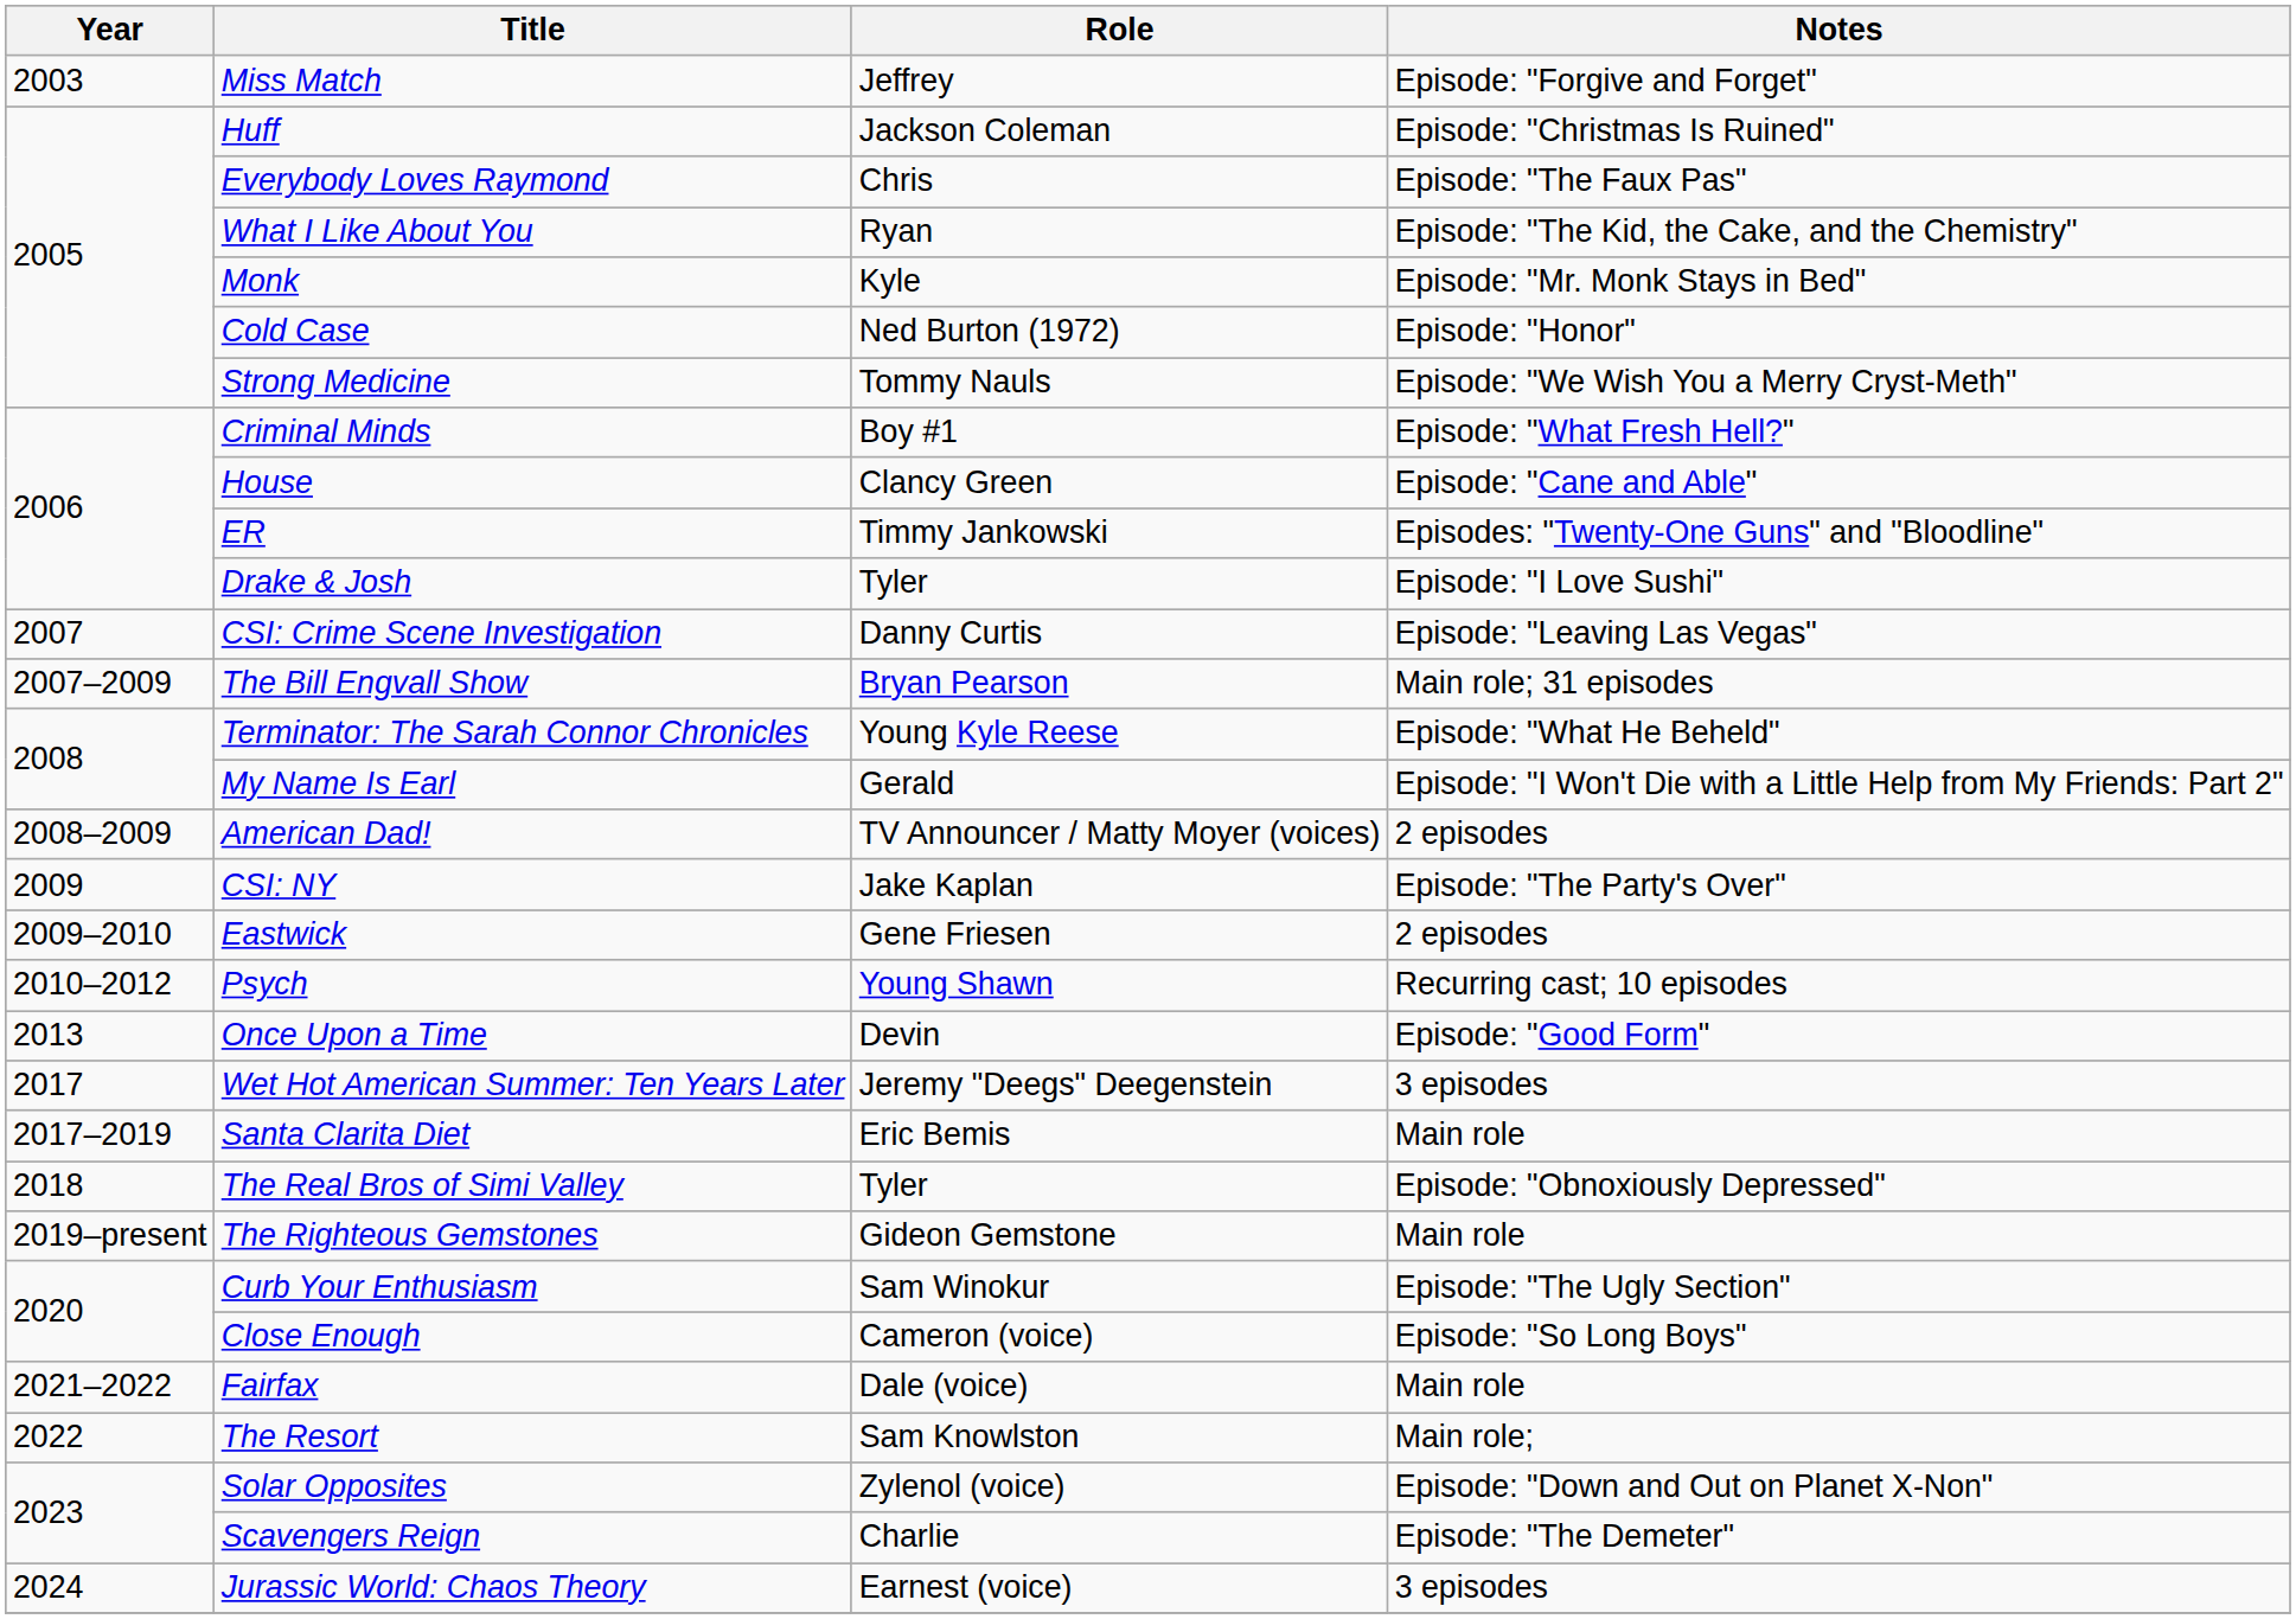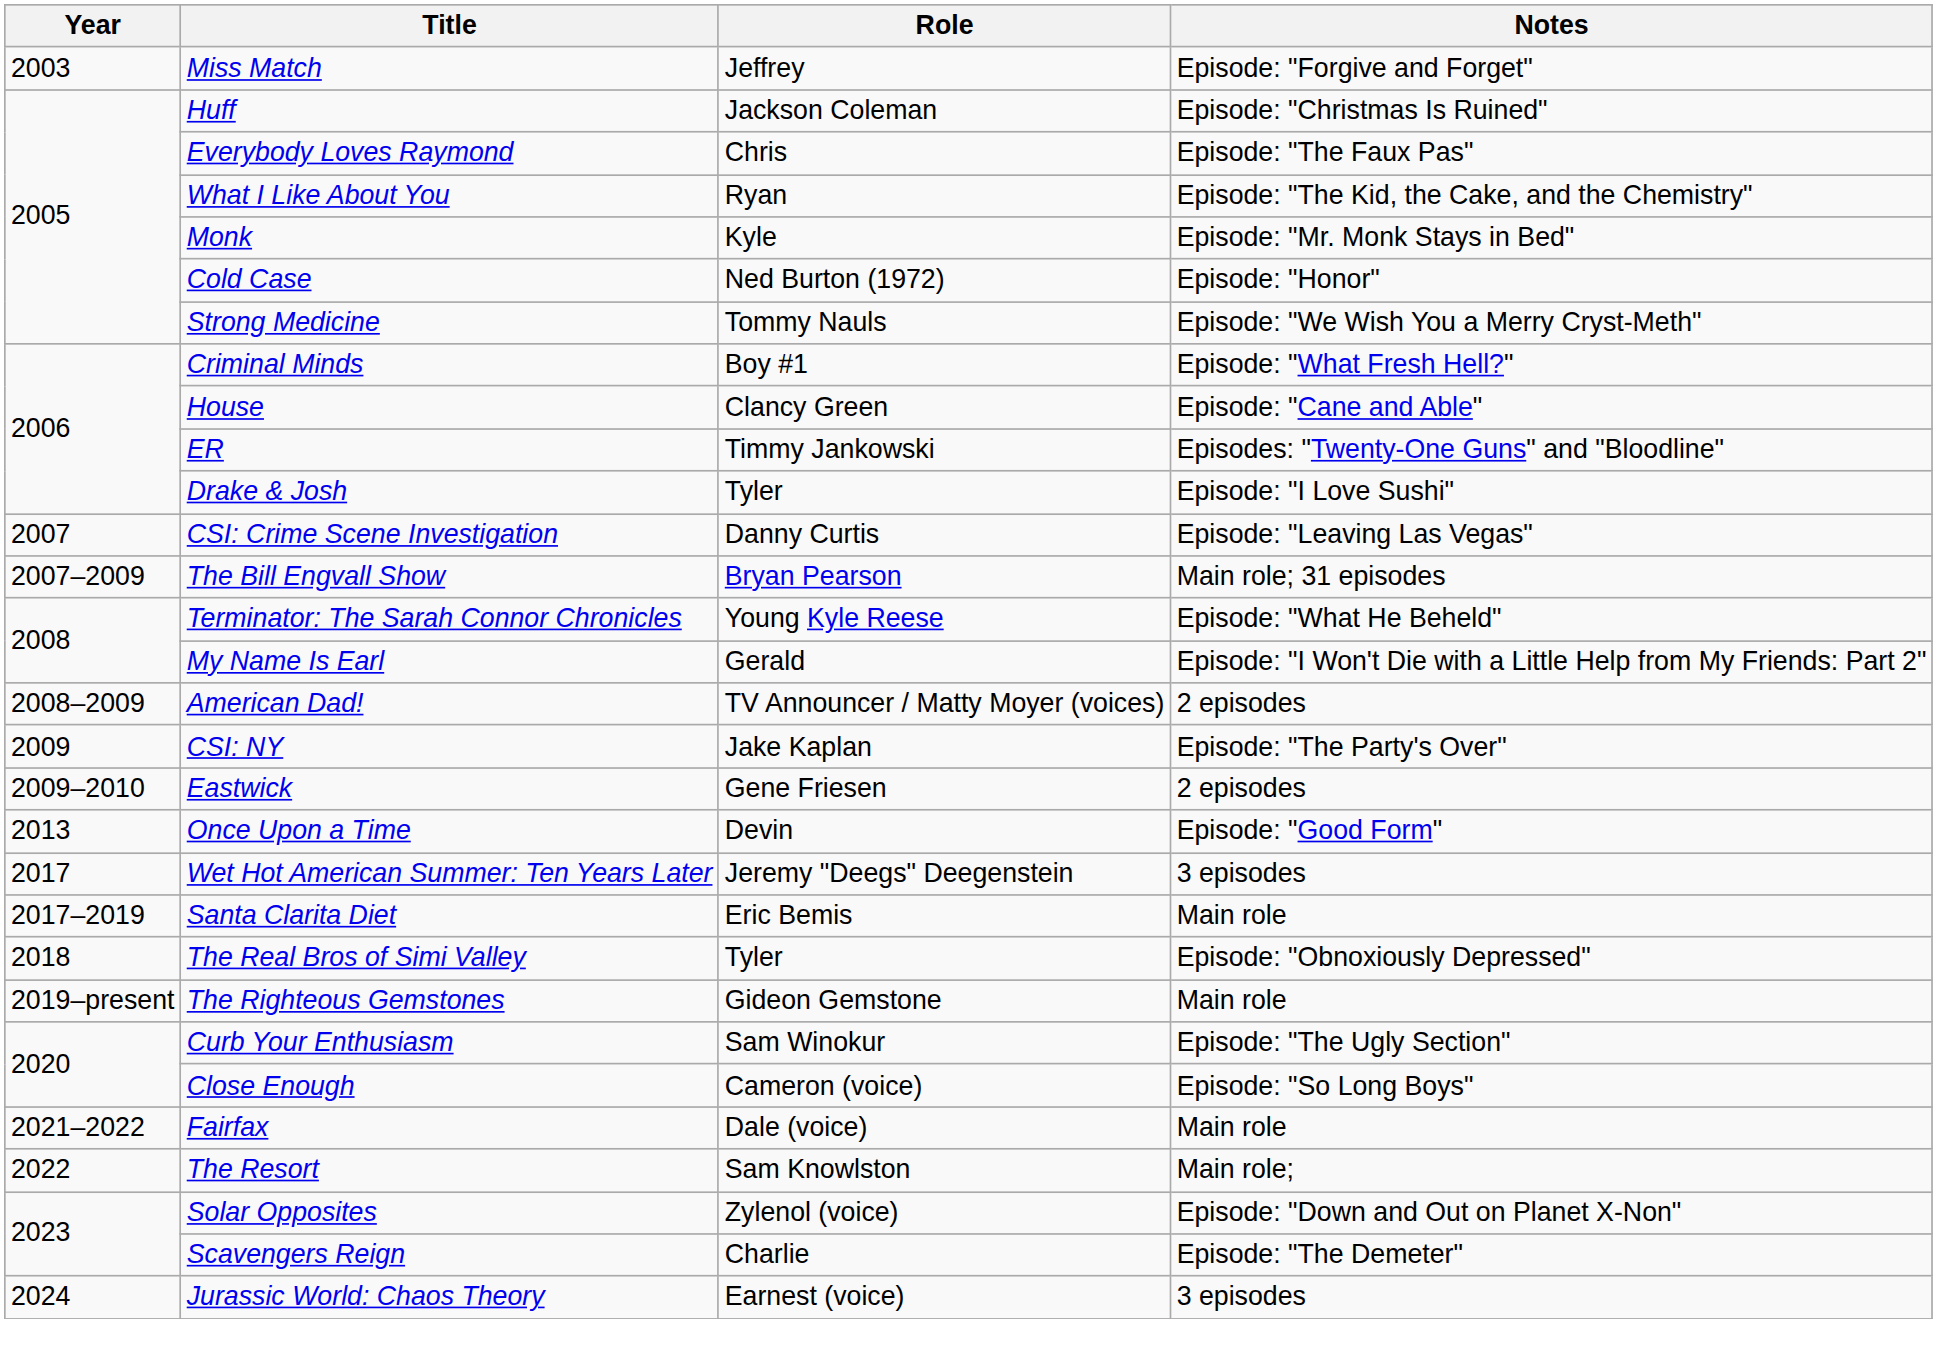- row: 2010–2012 | Psych | Young Shawn | Recurring cast; 10 episodes
